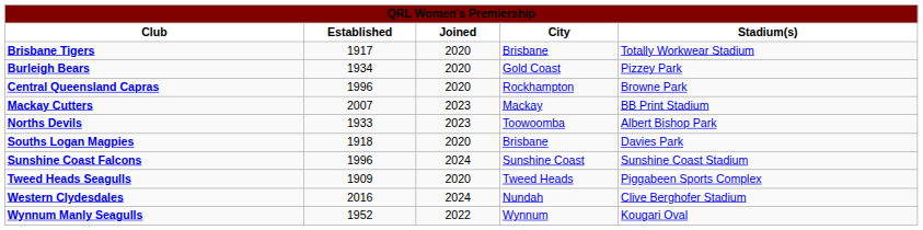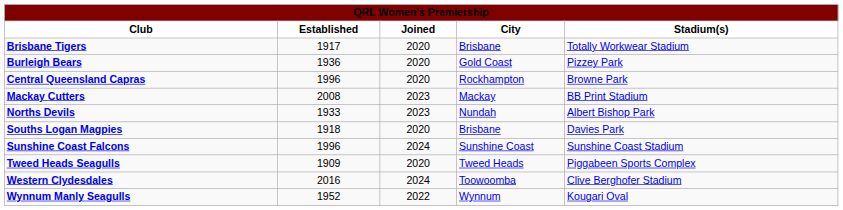Burleigh Bears | Established: 1934 -> 1936
Mackay Cutters | Established: 2007 -> 2008
Norths Devils | City: Toowoomba -> Nundah
Western Clydesdales | City: Nundah -> Toowoomba
